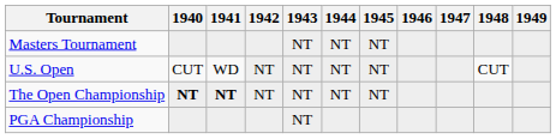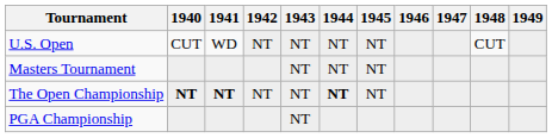rows swapped: Masters Tournament <-> U.S. Open
The Open Championship | 1944: normal -> bold
